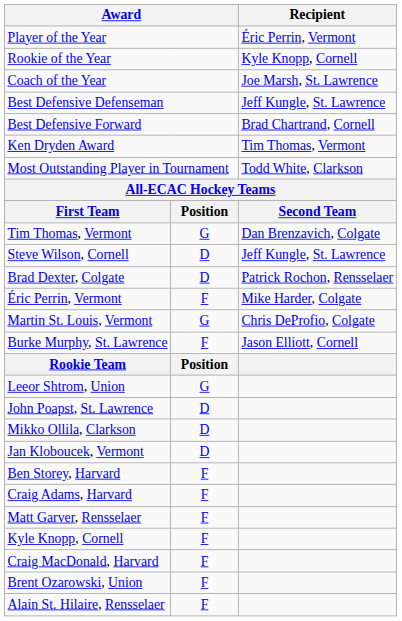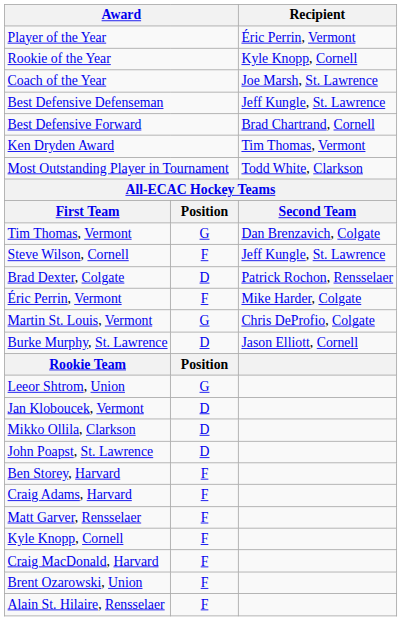Steve Wilson, Cornell | column 2: D -> F
Burke Murphy, St. Lawrence | column 2: F -> D
rows swapped: Jan Kloboucek, Vermont <-> John Poapst, St. Lawrence
